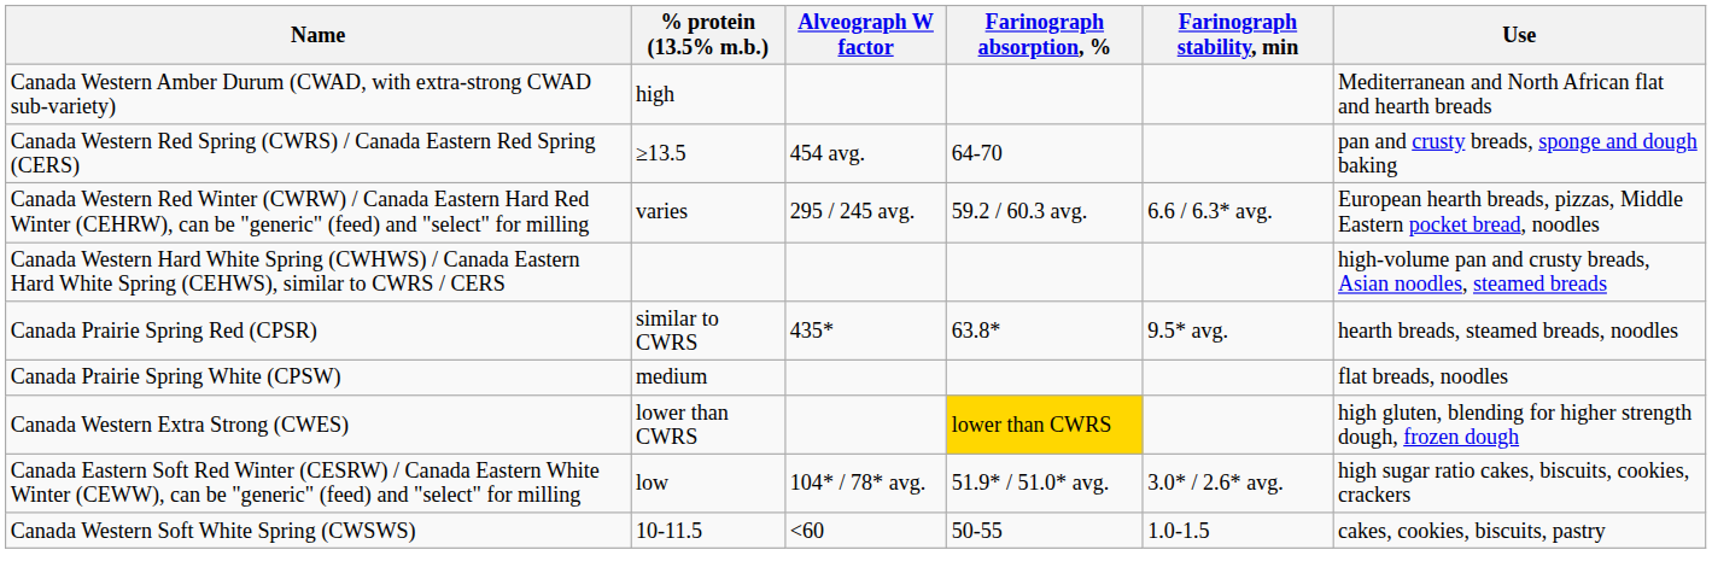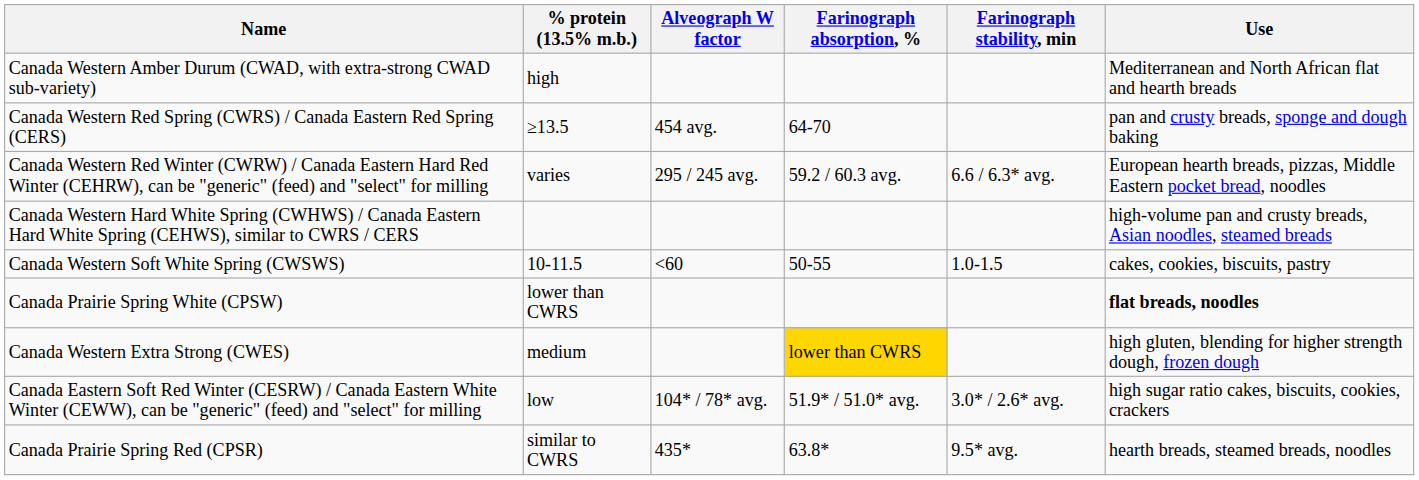rows swapped: Canada Prairie Spring Red (CPSR) <-> Canada Western Soft White Spring (CWSWS)
Canada Prairie Spring White (CPSW) | % protein (13.5% m.b.): medium -> lower than CWRS
Canada Prairie Spring White (CPSW) | Use: normal -> bold
Canada Western Extra Strong (CWES) | % protein (13.5% m.b.): lower than CWRS -> medium
